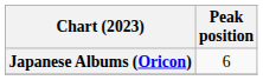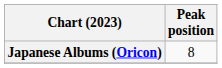Japanese Albums (Oricon) | Peak position: 6 -> 8
